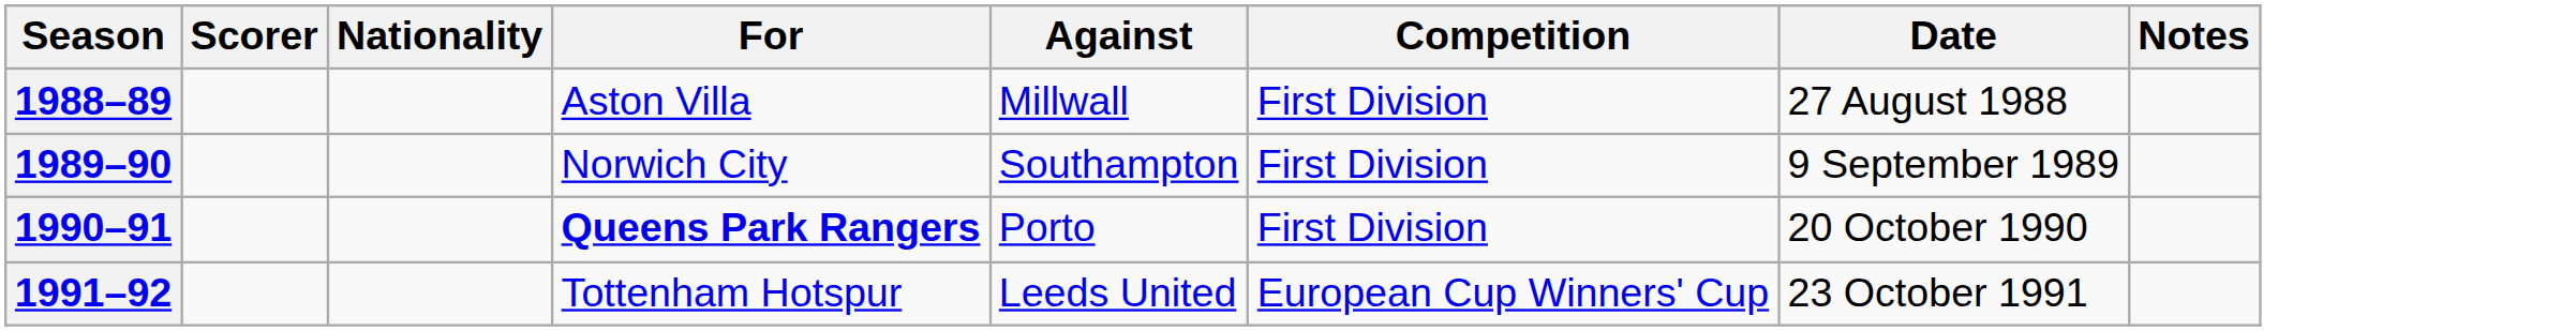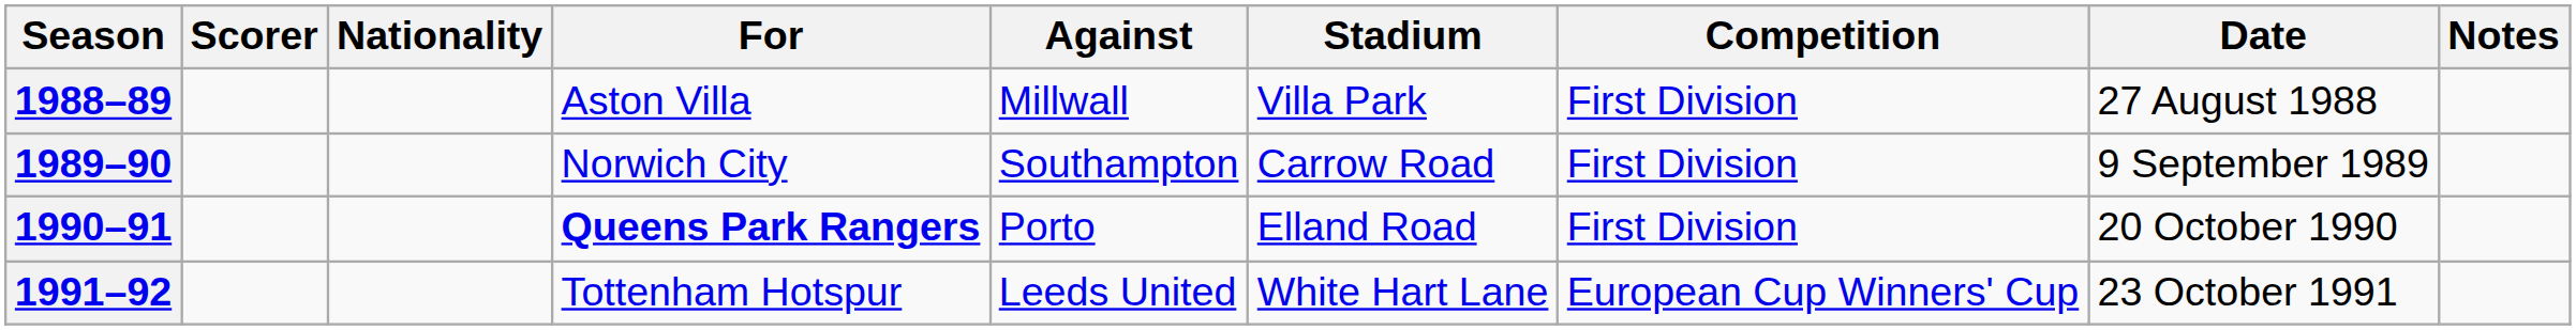+ column: Stadium | Villa Park | Carrow Road | Elland Road | White Hart Lane
